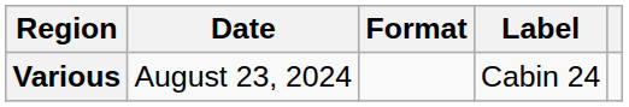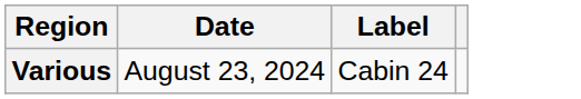- column: Format
